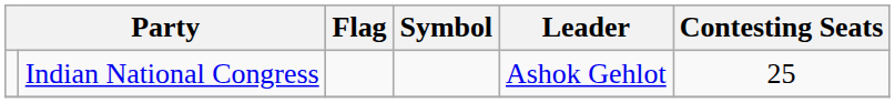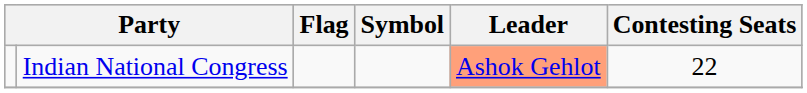Indian National Congress | Leader: no background -> lightsalmon background
Indian National Congress | Contesting Seats: 25 -> 22
